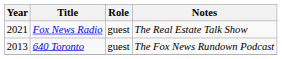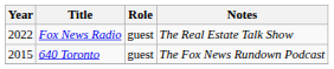Fox News Radio | Year: 2021 -> 2022
640 Toronto | Year: 2013 -> 2015
